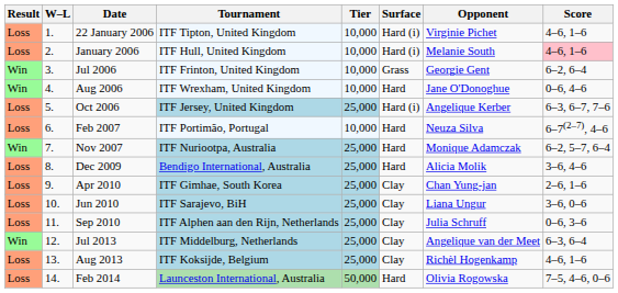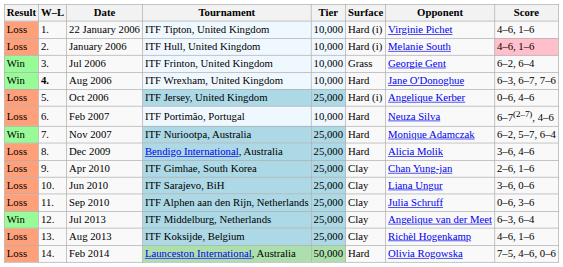Aug 2006 | W–L: normal -> bold
Aug 2006 | Score: 0–6, 4–6 -> 6–3, 6–7, 7–6
Oct 2006 | Score: 6–3, 6–7, 7–6 -> 0–6, 4–6
